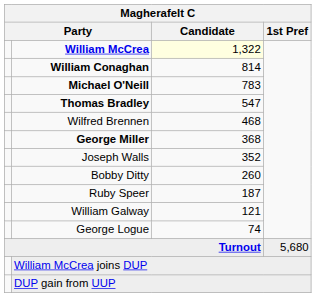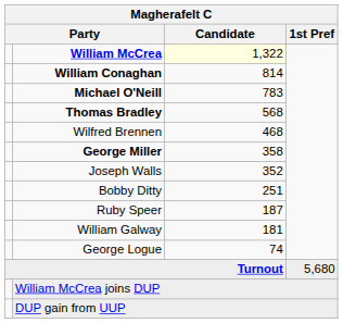Thomas Bradley | Candidate: 547 -> 568
George Miller | Candidate: 368 -> 358
Bobby Ditty | Candidate: 260 -> 251
William Galway | Candidate: 121 -> 181
